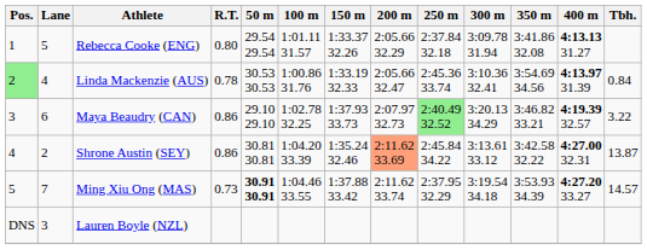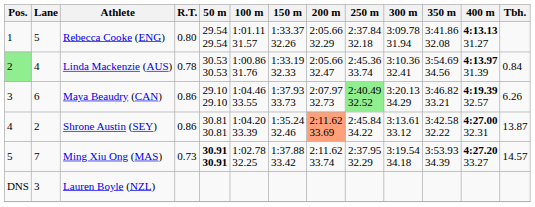Maya Beaudry (CAN) | 100 m: 1:02.78 32.25 -> 1:04.46 33.55
Maya Beaudry (CAN) | Tbh.: 3.22 -> 6.26
Ming Xiu Ong (MAS) | 100 m: 1:04.46 33.55 -> 1:02.78 32.25
